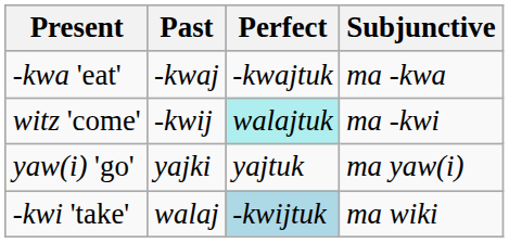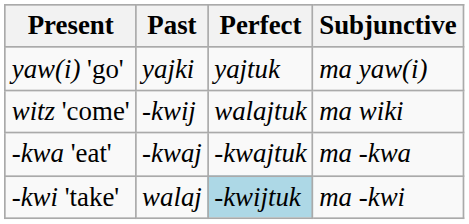rows swapped: yaw(i) 'go' <-> -kwa 'eat'
witz 'come' | Perfect: paleturquoise background -> no background
witz 'come' | Subjunctive: ma -kwi -> ma wiki
-kwi 'take' | Subjunctive: ma wiki -> ma -kwi
